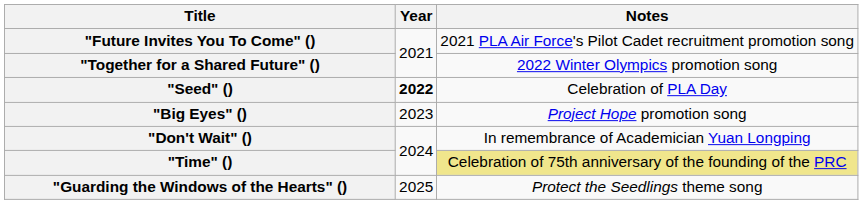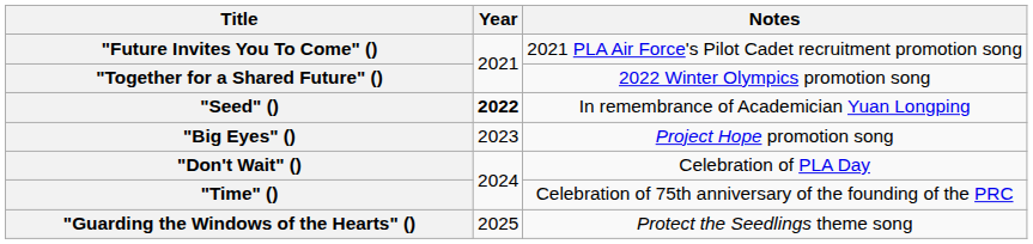"Seed" () | Notes: Celebration of PLA Day -> In remembrance of Academician Yuan Longping
"Don't Wait" () | Notes: In remembrance of Academician Yuan Longping -> Celebration of PLA Day
"Time" () | Notes: khaki background -> no background
